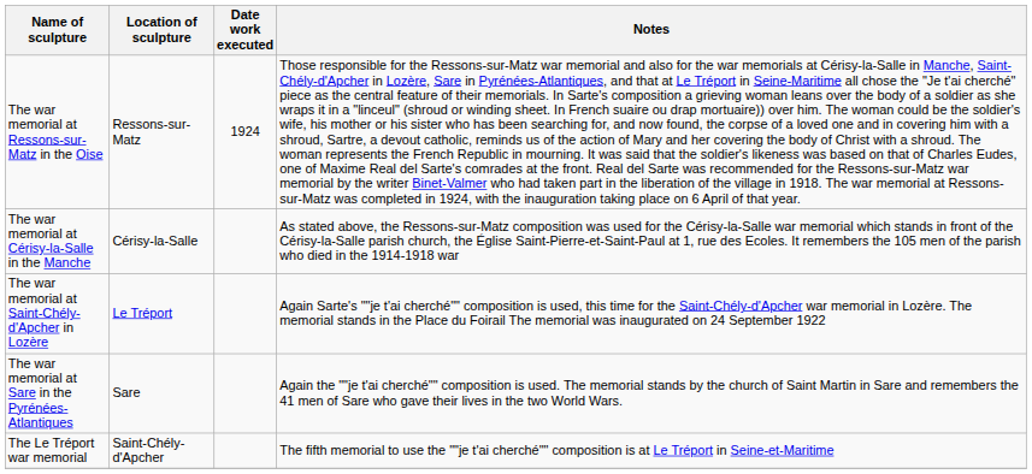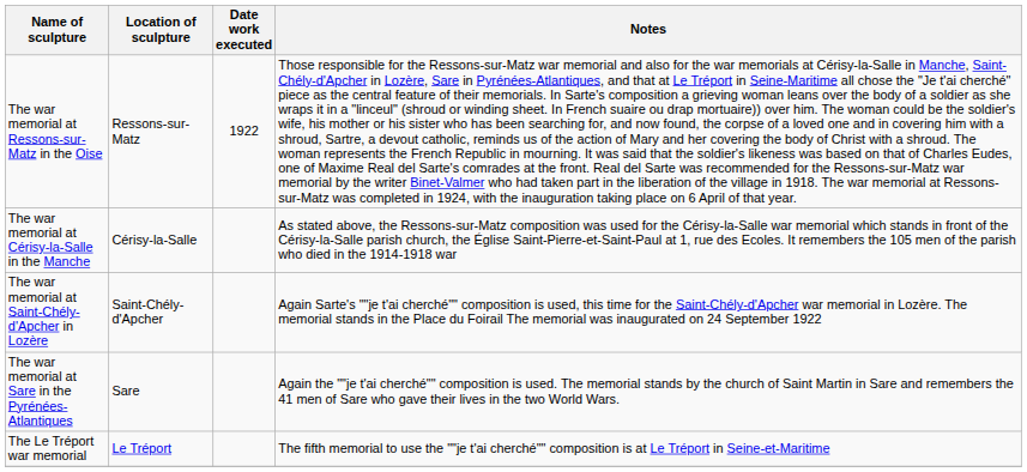The war memorial at Ressons-sur-Matz in the Oise | Date work executed: 1924 -> 1922
The war memorial at Saint-Chély-d'Apcher in Lozère | Location of sculpture: Le Tréport -> Saint-Chély-d'Apcher
The Le Tréport war memorial | Location of sculpture: Saint-Chély-d'Apcher -> Le Tréport
